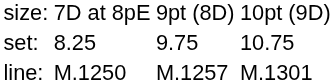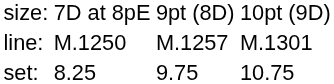rows swapped: set: <-> line:
